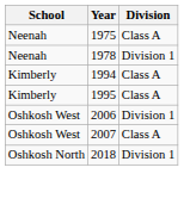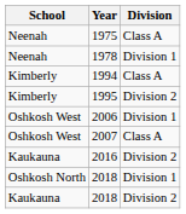1995 | Division: Class A -> Division 2
+ row: Kaukauna | 2016 | Division 2
+ row: Kaukauna | 2018 | Division 2
